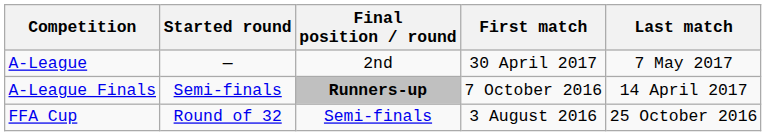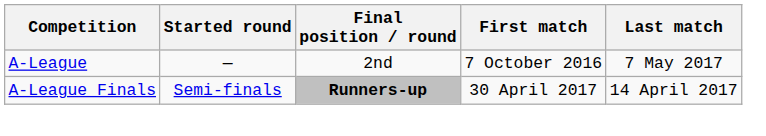A-League | First match: 30 April 2017 -> 7 October 2016
A-League Finals | First match: 7 October 2016 -> 30 April 2017
- row: FFA Cup | Round of 32 | Semi-finals | 3 August 2016 | 25 October 2016
